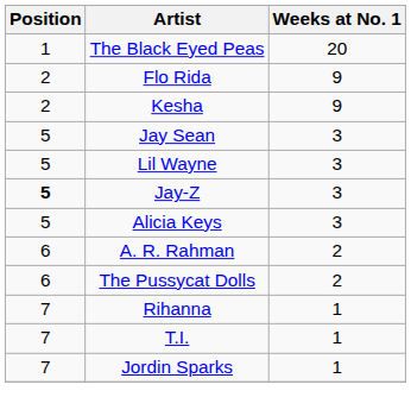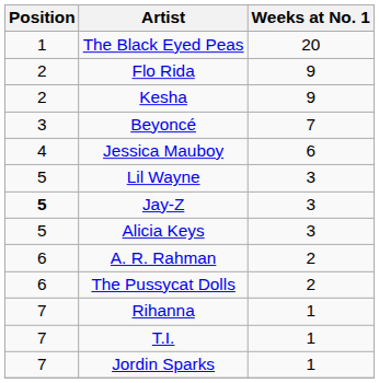+ row: 3 | Beyoncé | 7
+ row: 4 | Jessica Mauboy | 6
- row: 5 | Jay Sean | 3
